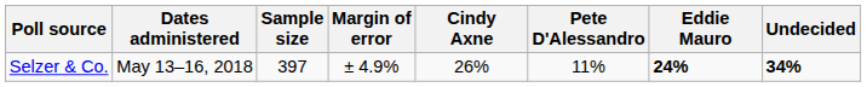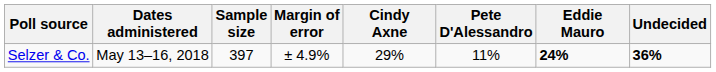Selzer & Co. | Cindy Axne: 26% -> 29%
Selzer & Co. | Undecided: 34% -> 36%
